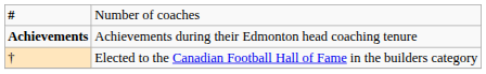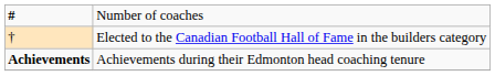rows swapped: † <-> Achievements
